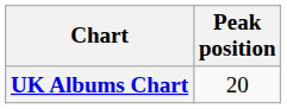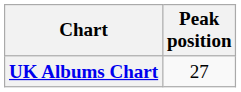UK Albums Chart | Peak position: 20 -> 27
